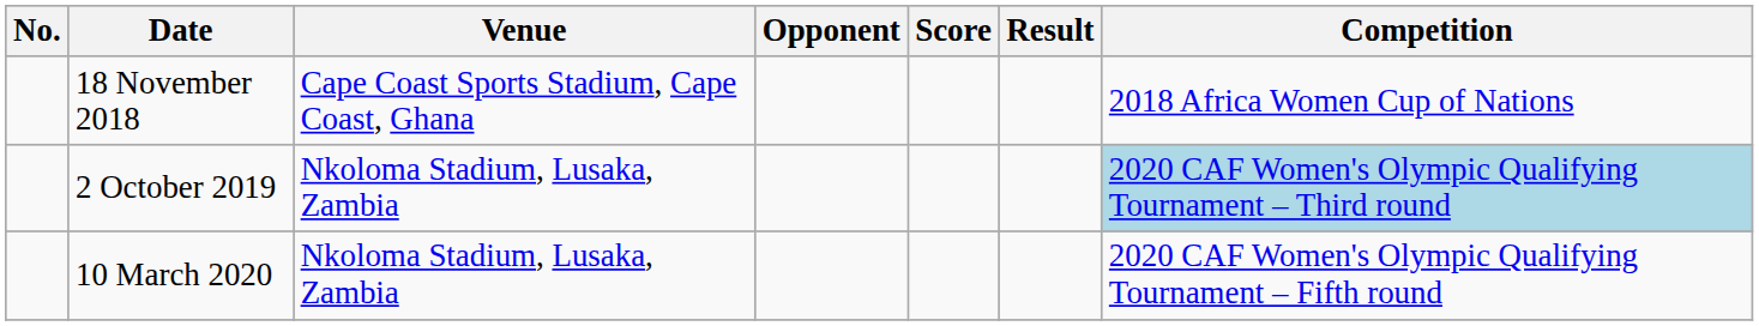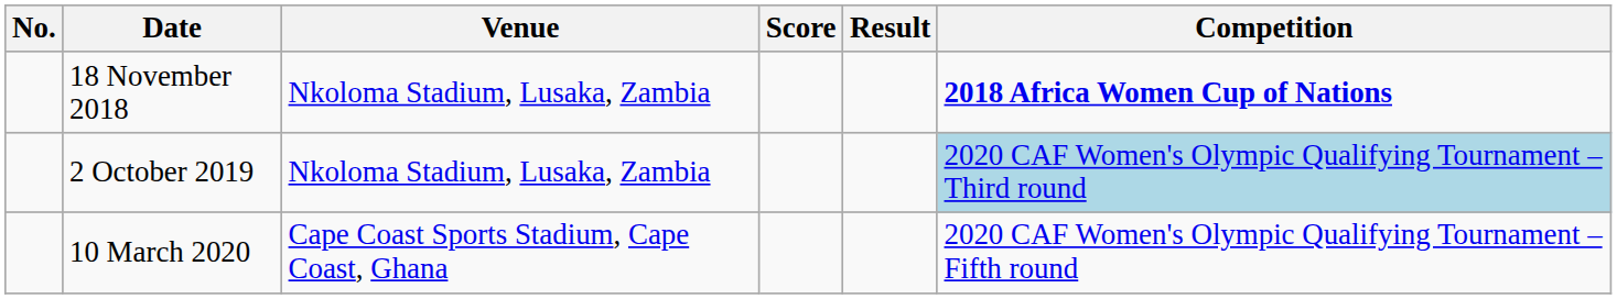- column: Opponent
18 November 2018 | Venue: Cape Coast Sports Stadium, Cape Coast, Ghana -> Nkoloma Stadium, Lusaka, Zambia
18 November 2018 | Competition: normal -> bold
10 March 2020 | Venue: Nkoloma Stadium, Lusaka, Zambia -> Cape Coast Sports Stadium, Cape Coast, Ghana
